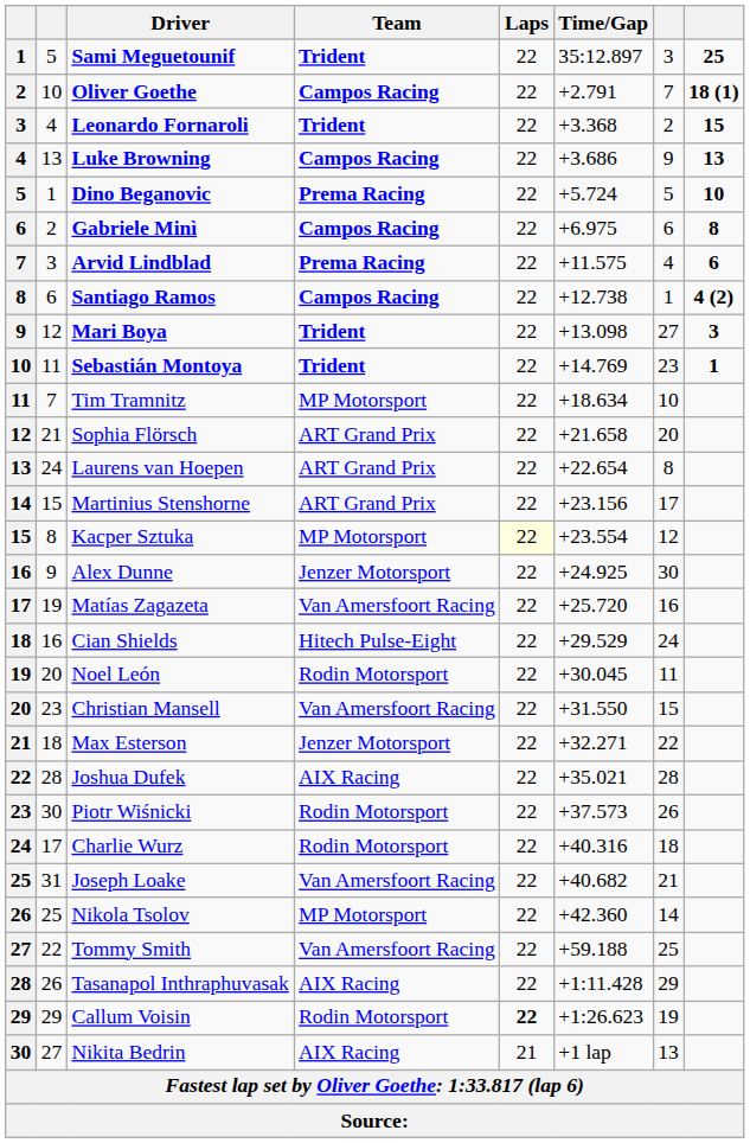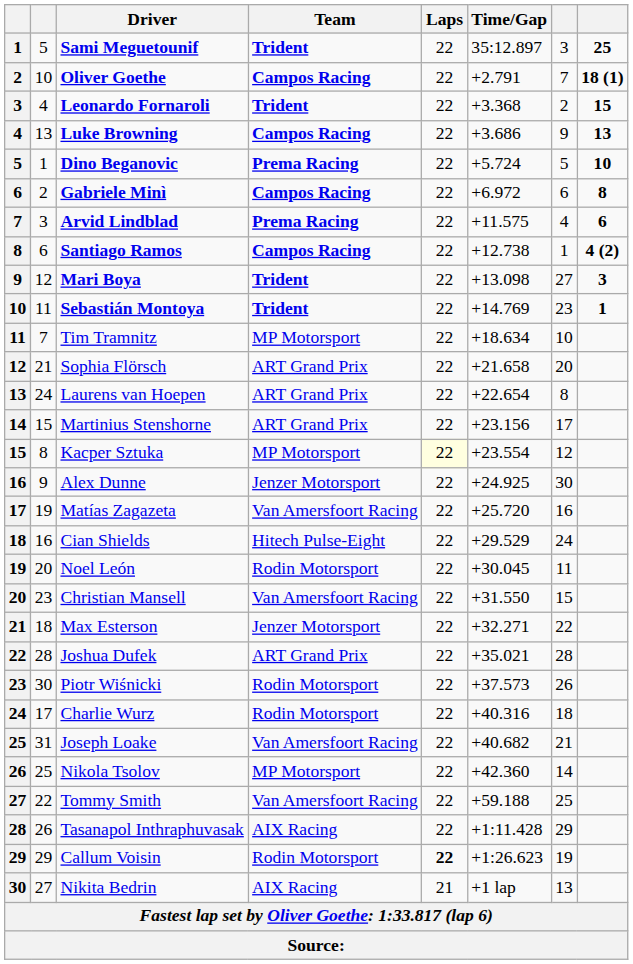Gabriele Minì | Time/Gap: +6.975 -> +6.972
Joshua Dufek | Team: AIX Racing -> ART Grand Prix
